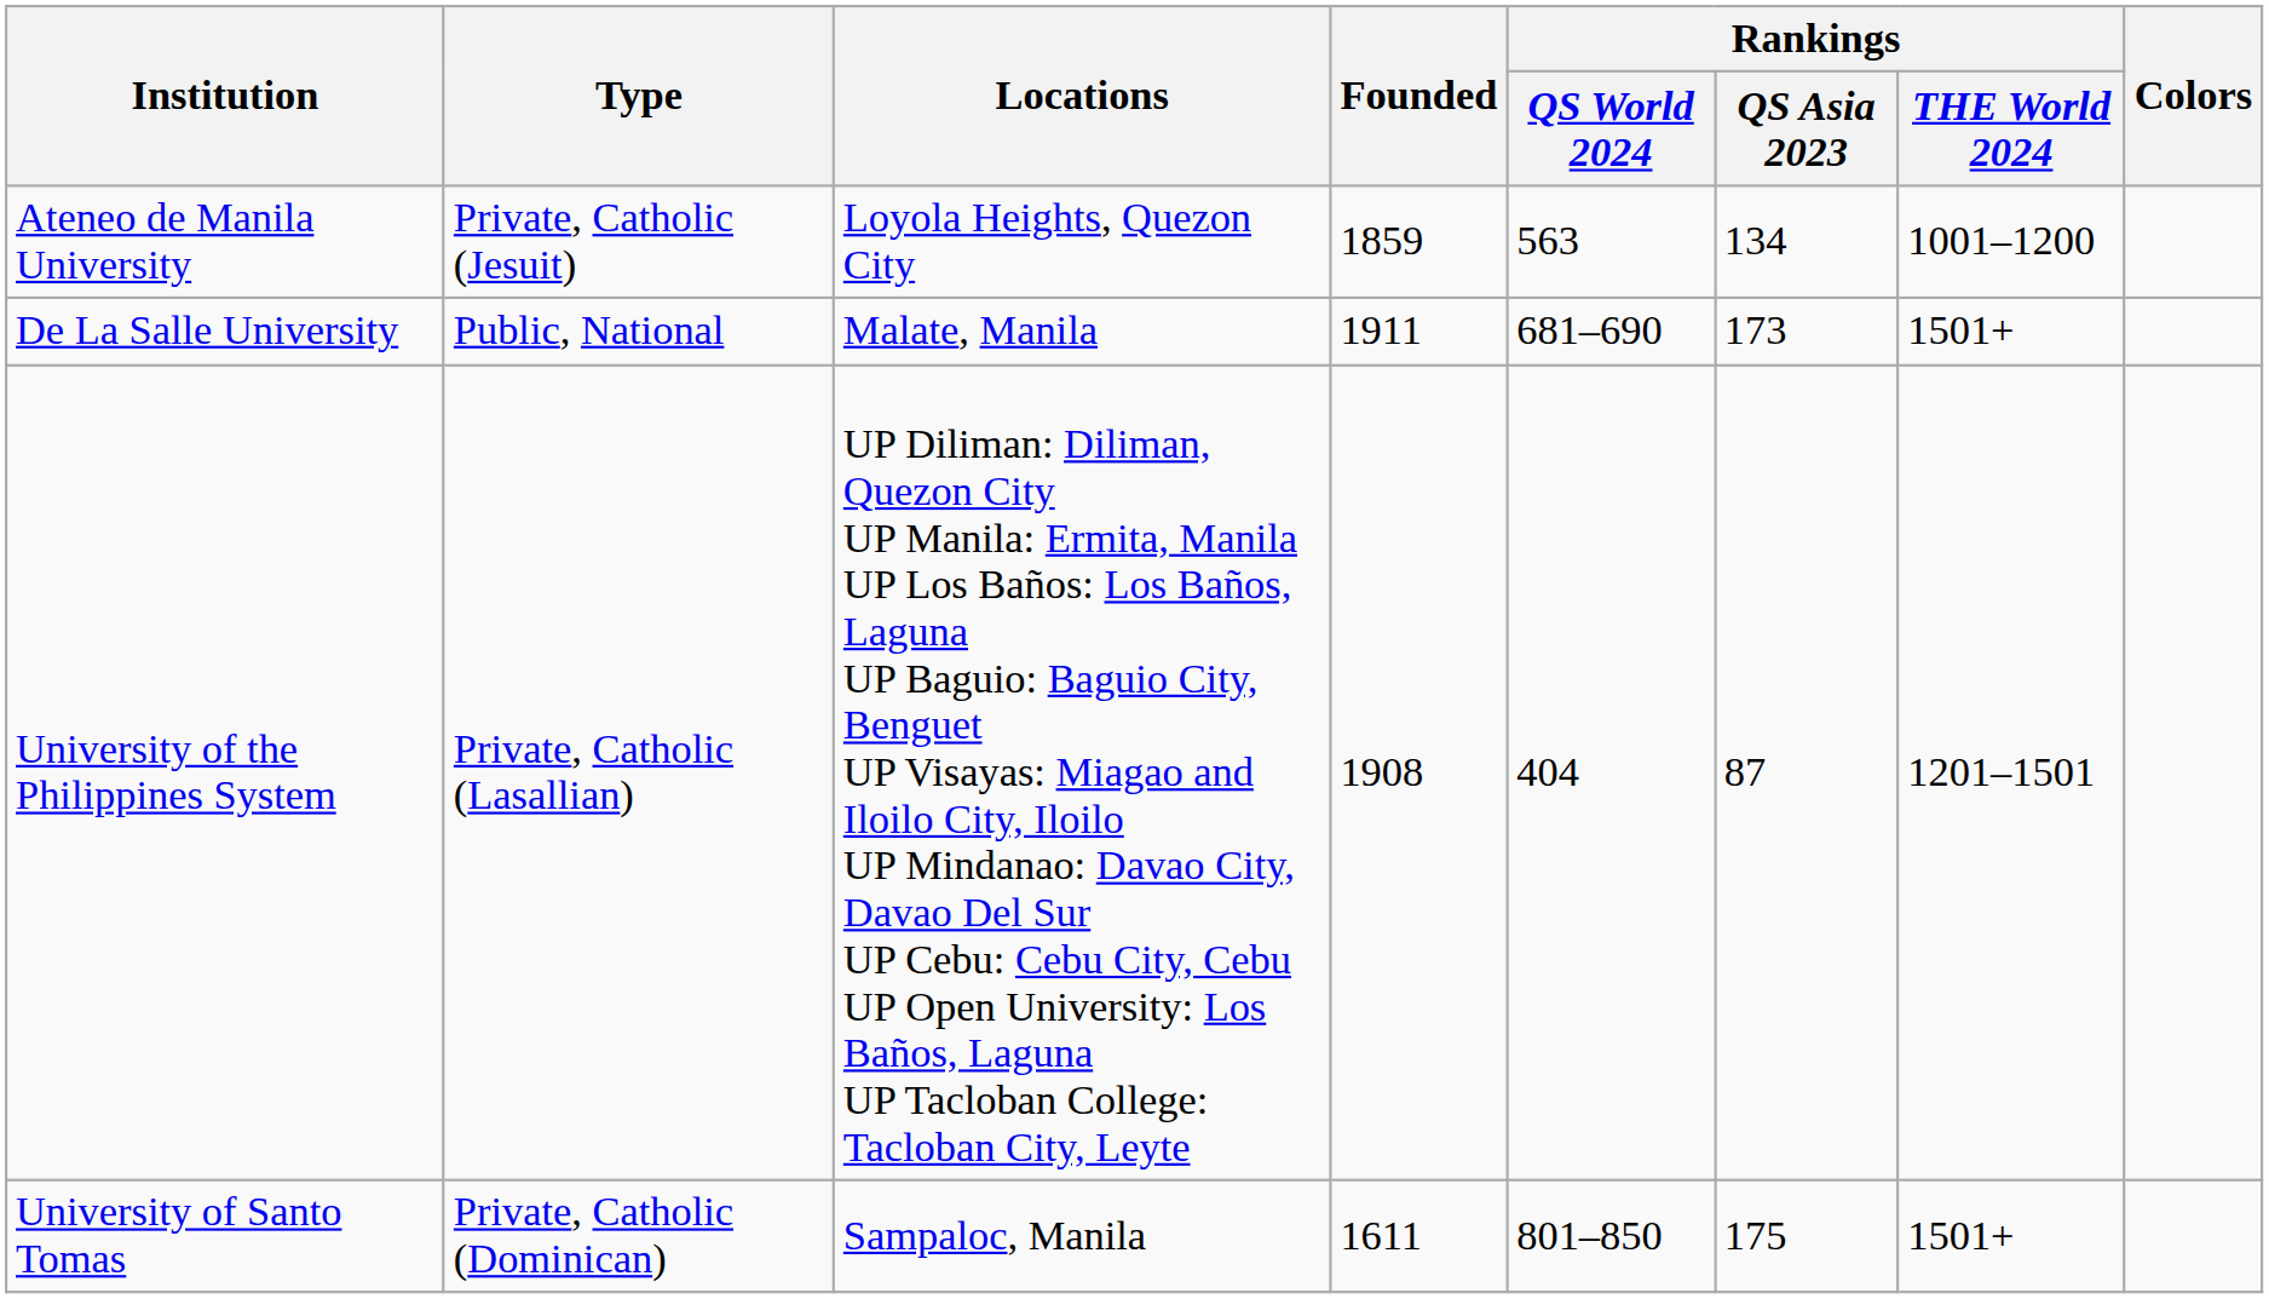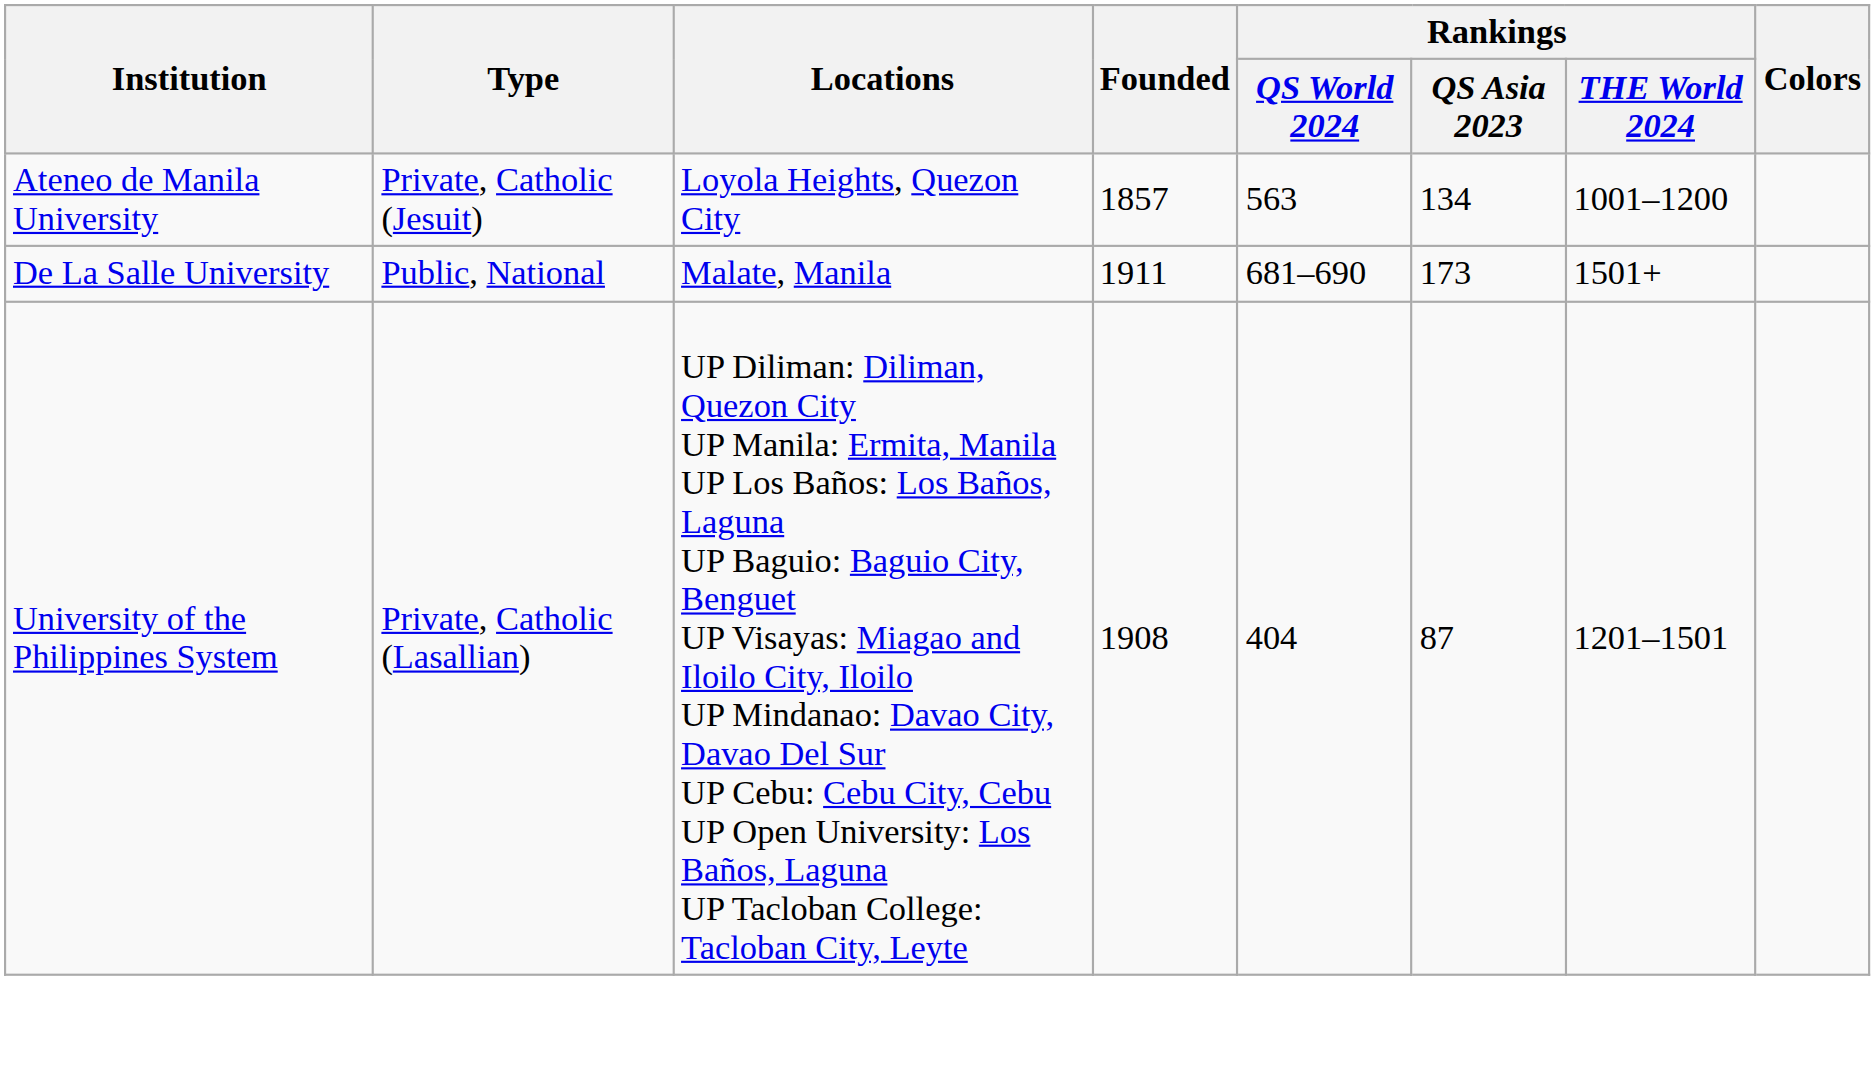Ateneo de Manila University | Founded: 1859 -> 1857
- row: University of Santo Tomas | Private, Catholic (Dominican) | Sampaloc, Manila | 1611 | 801–850 | 175 | 1501+
